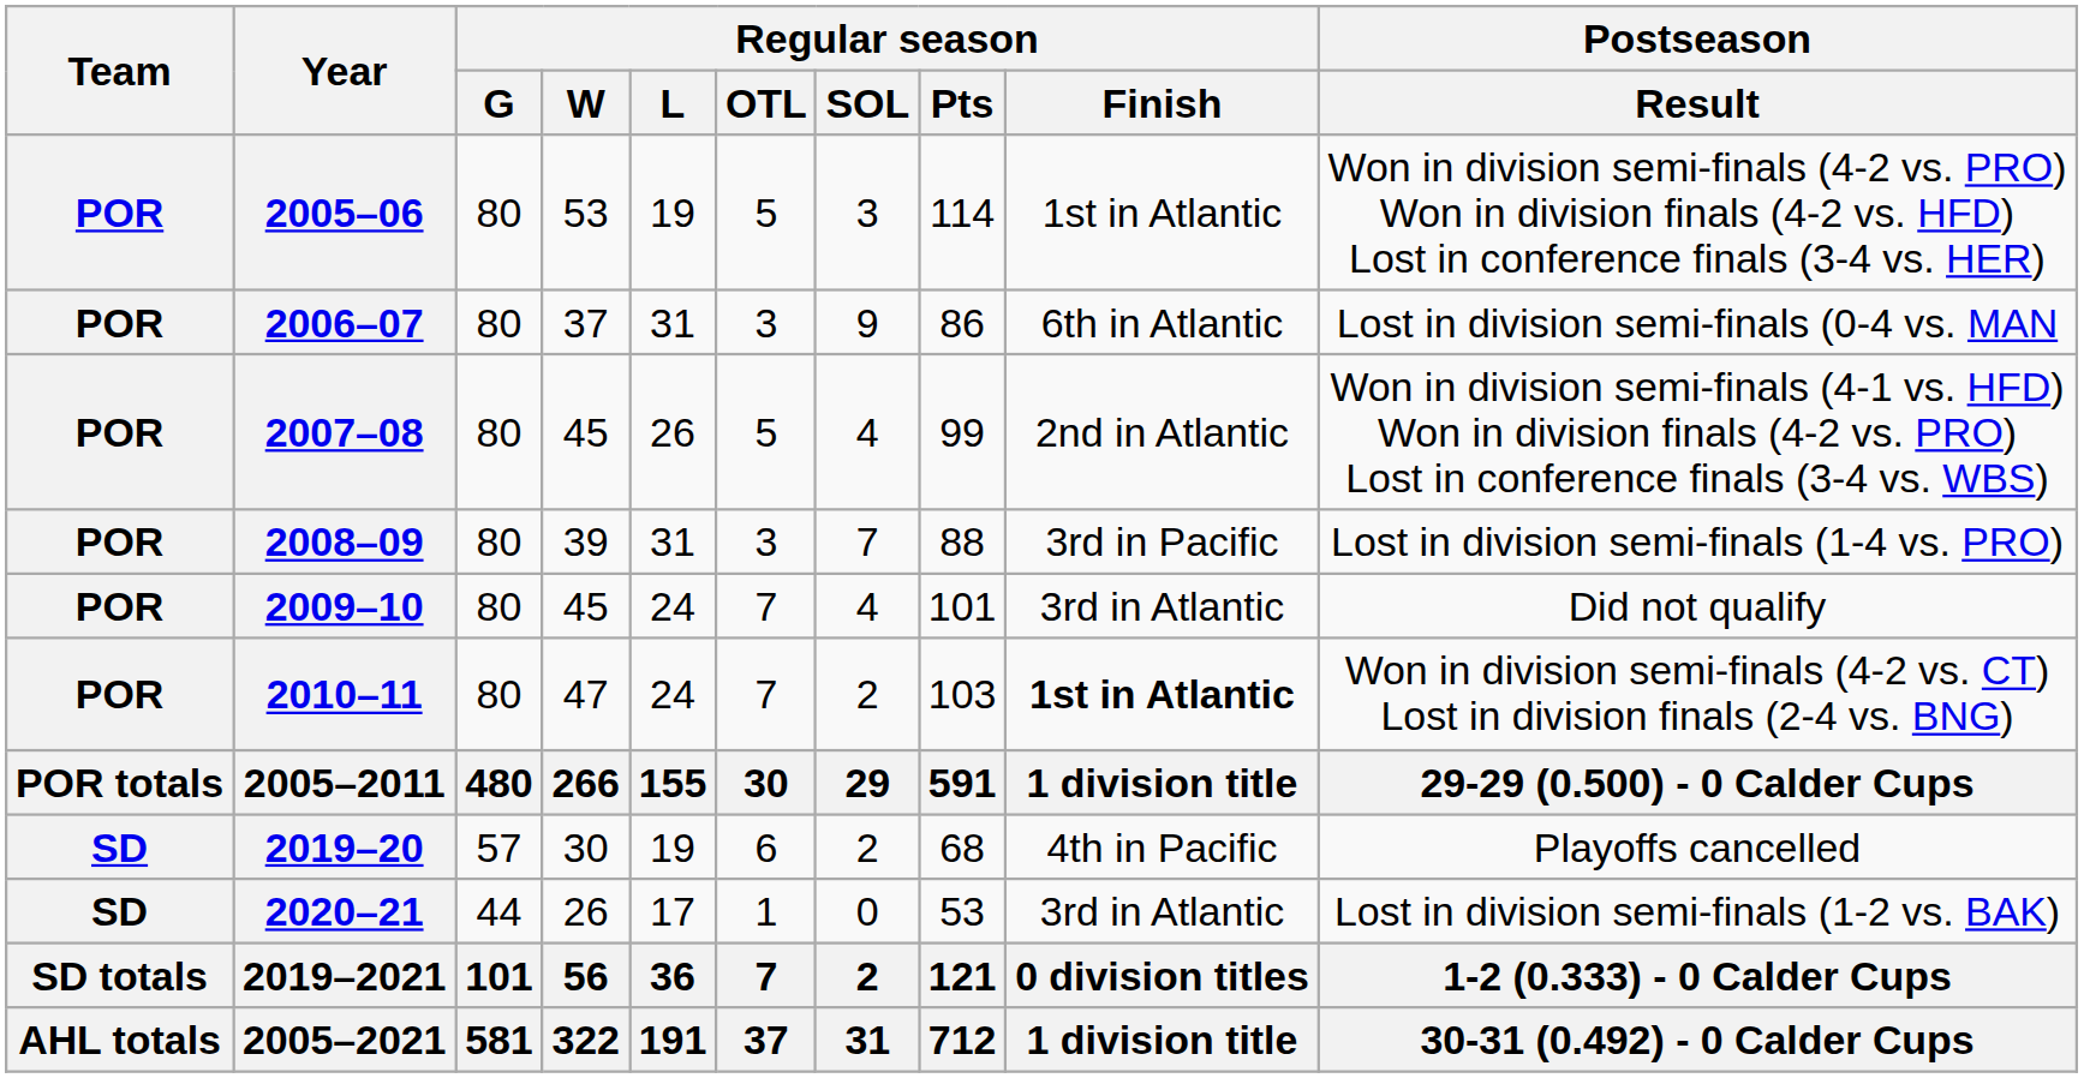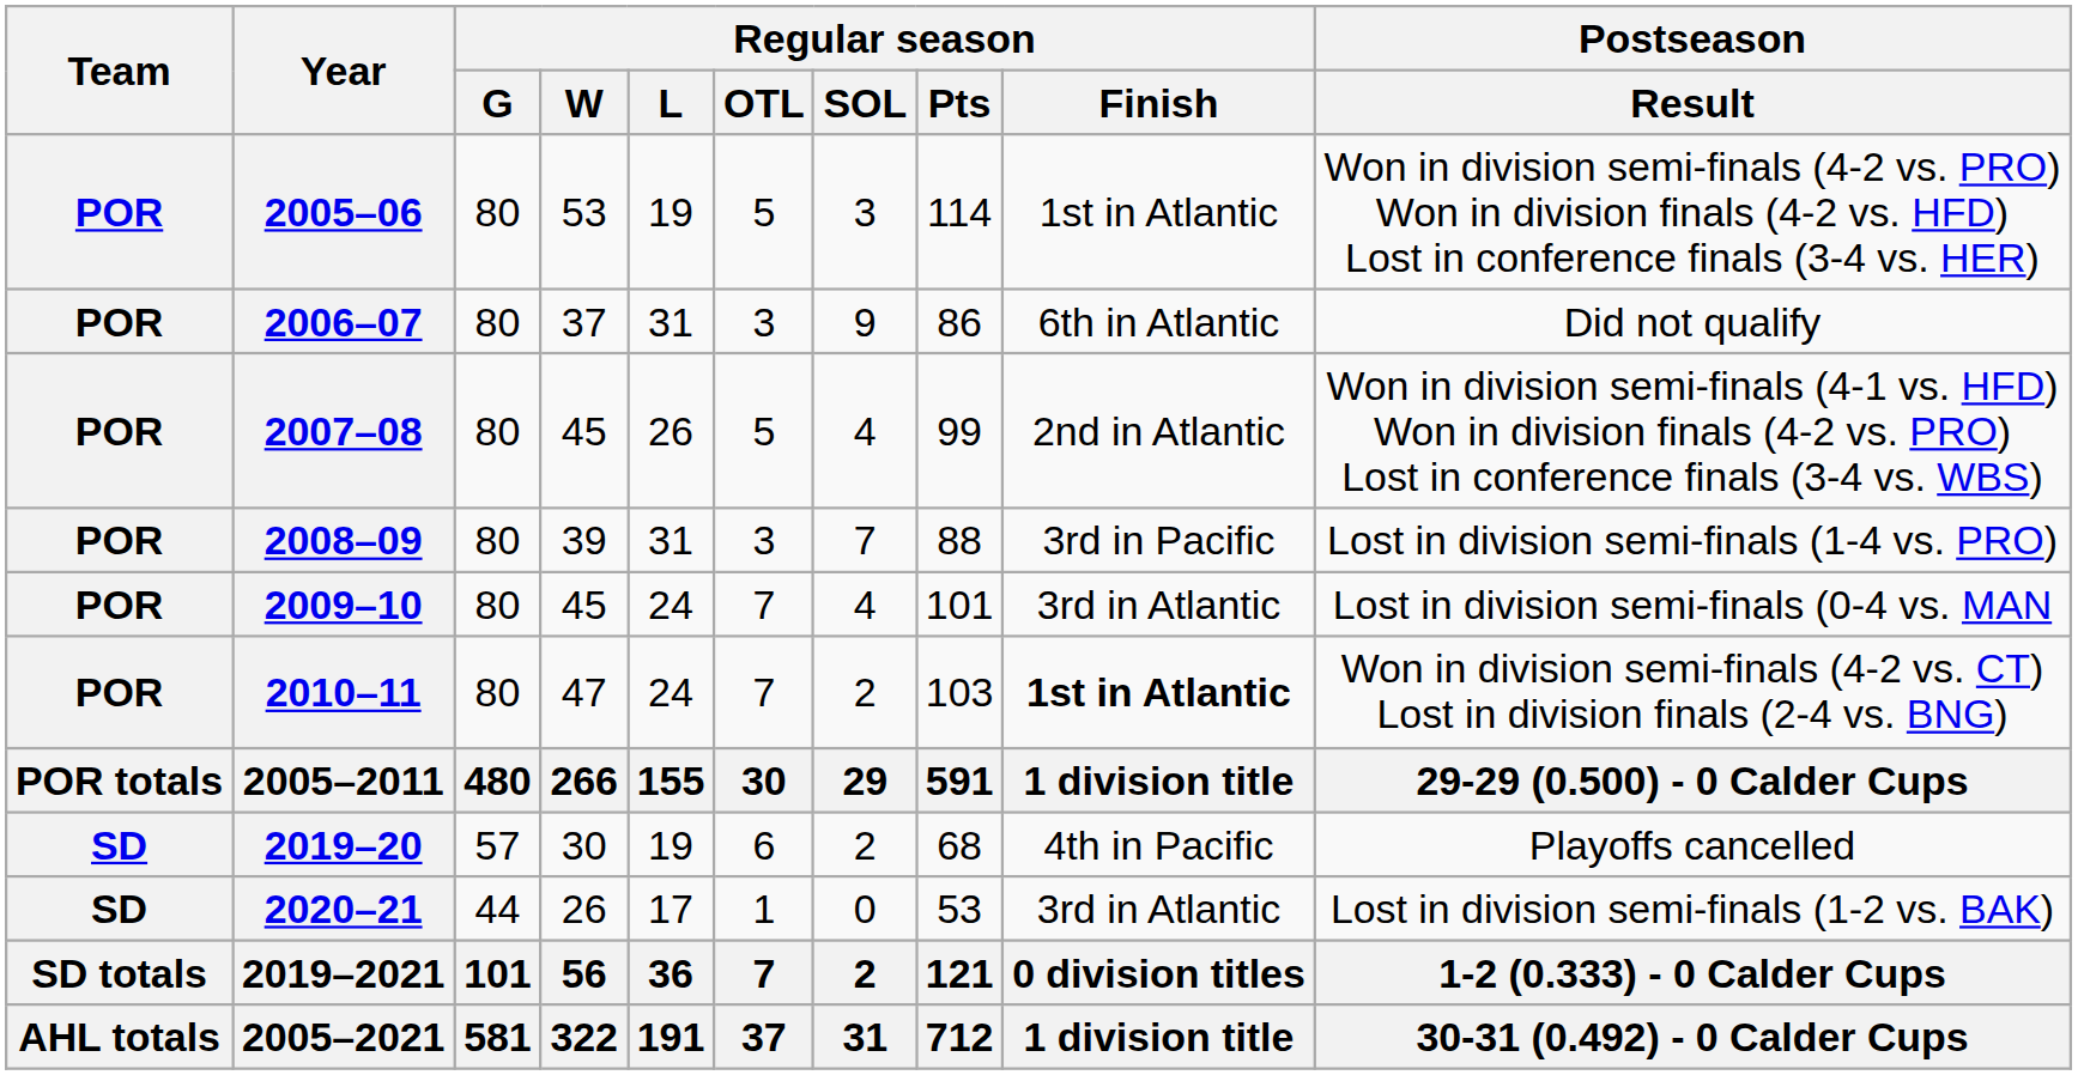2006–07 | Postseason / Result: Lost in division semi-finals (0-4 vs. MAN -> Did not qualify
2009–10 | Postseason / Result: Did not qualify -> Lost in division semi-finals (0-4 vs. MAN
